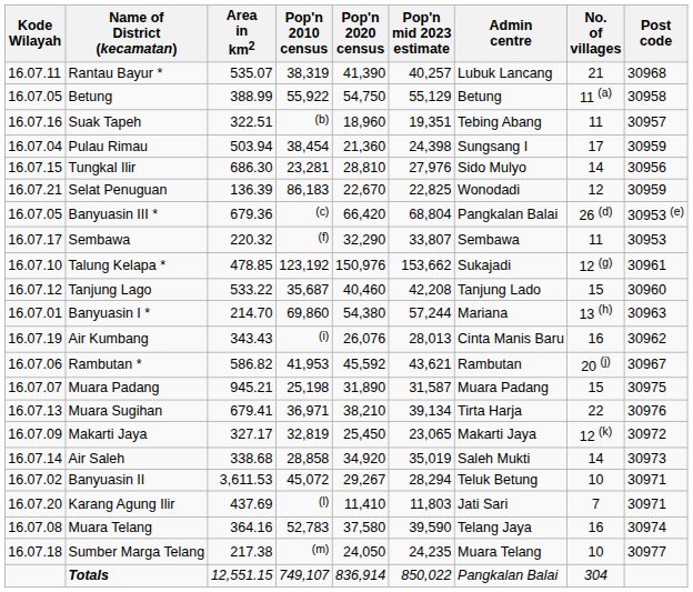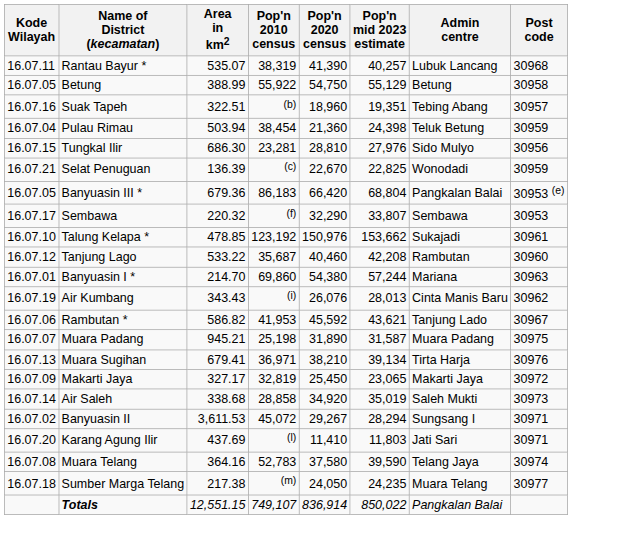- column: No. of villages | 21 | 11 (a) | 11 | 17 | 14 | 12 | 26 (d) | 11 | 12 (g) | 15 | 13 (h) | 16 | 20 (j) | 15 | 22 | 12 (k) | 14 | 10 | 7 | 16 | 10 | 304
Pulau Rimau | Admin centre: Sungsang I -> Teluk Betung
Selat Penuguan | Pop'n 2010 census: 86,183 -> (c)
Banyuasin III * | Pop'n 2010 census: (c) -> 86,183
Tanjung Lago | Admin centre: Tanjung Lado -> Rambutan
Rambutan * | Admin centre: Rambutan -> Tanjung Lado
Banyuasin II | Admin centre: Teluk Betung -> Sungsang I
